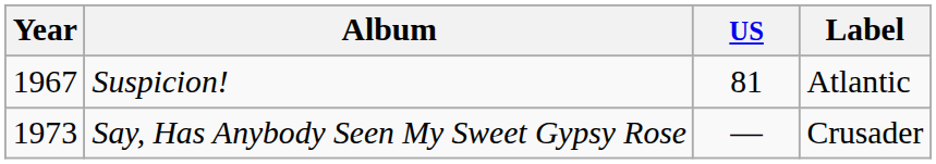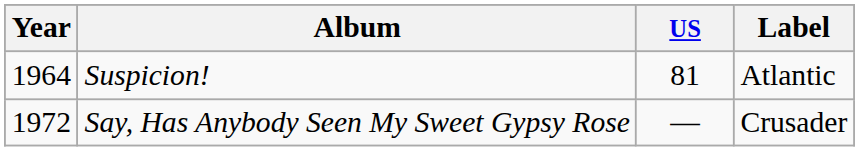Suspicion! | Year: 1967 -> 1964
Say, Has Anybody Seen My Sweet Gypsy Rose | Year: 1973 -> 1972
